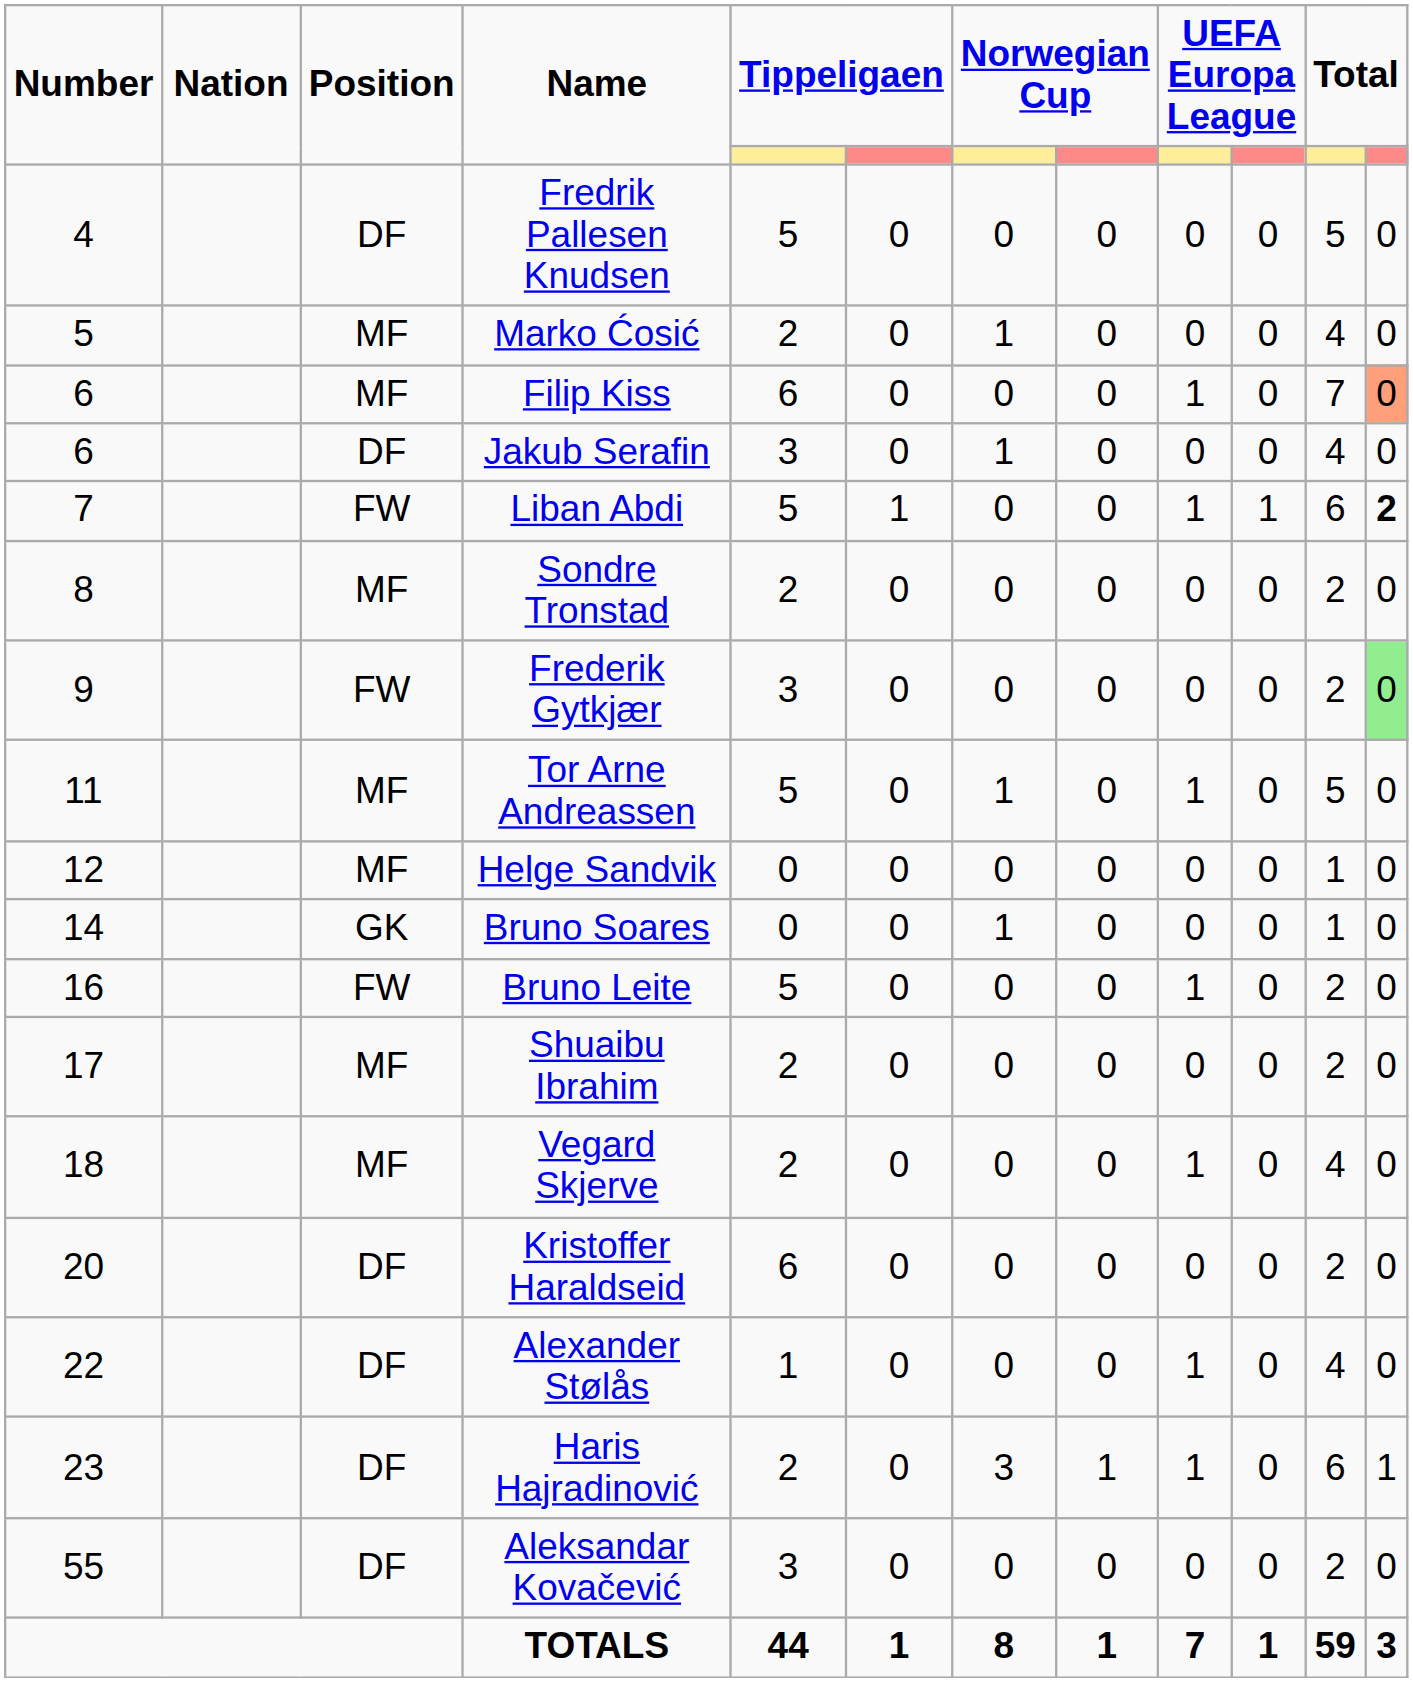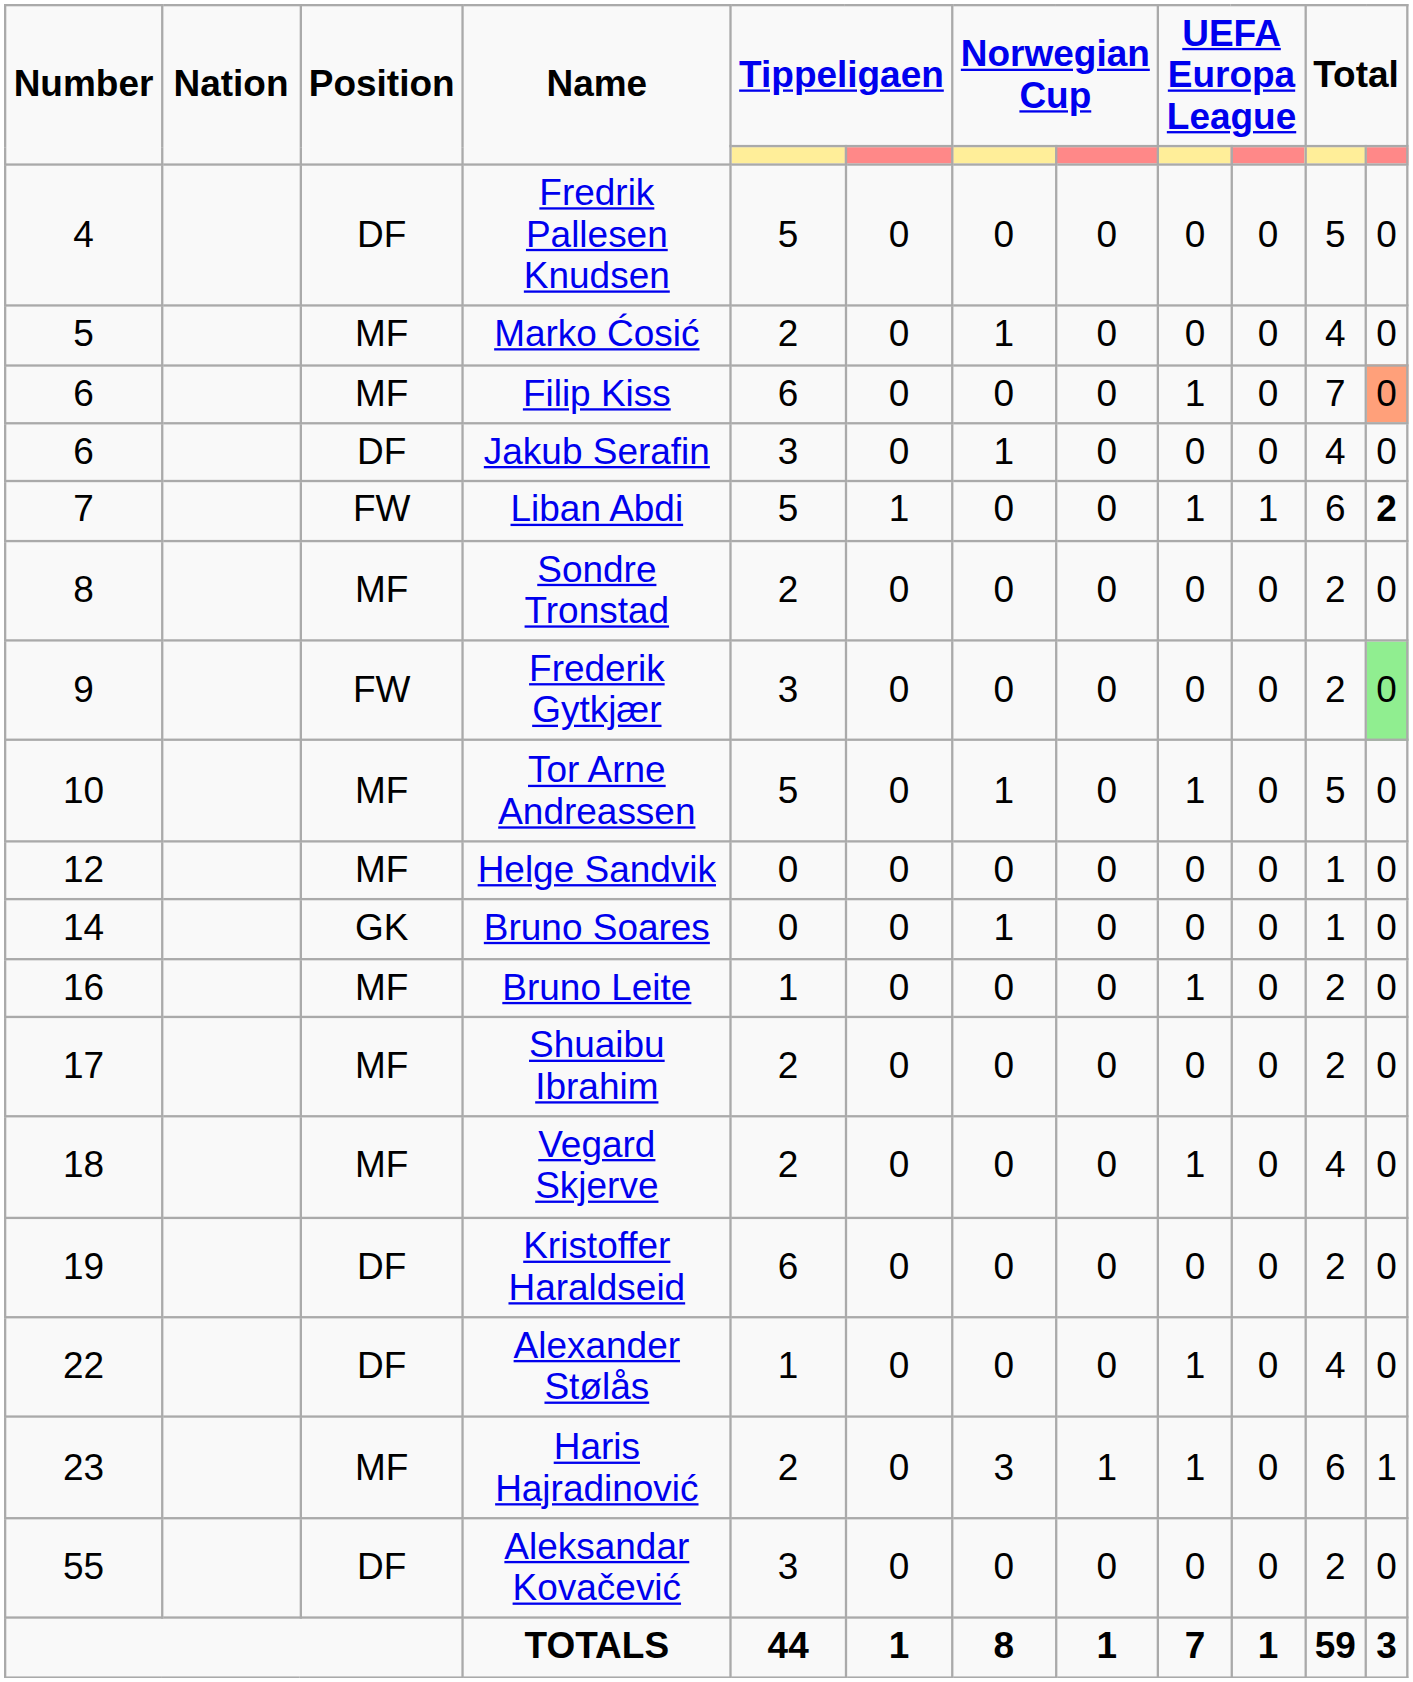Tor Arne Andreassen | Number: 11 -> 10
Bruno Leite | Position: FW -> MF
Bruno Leite | column 5: 5 -> 1
Kristoffer Haraldseid | Number: 20 -> 19
Haris Hajradinović | Position: DF -> MF
